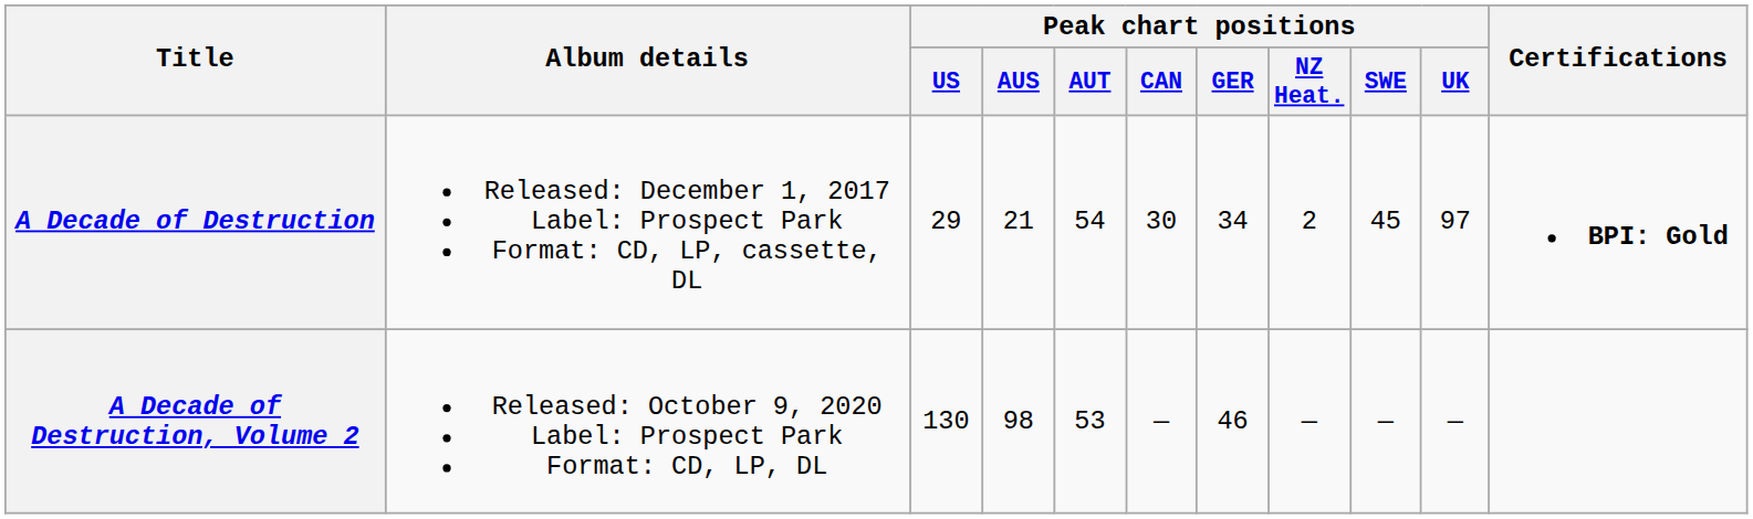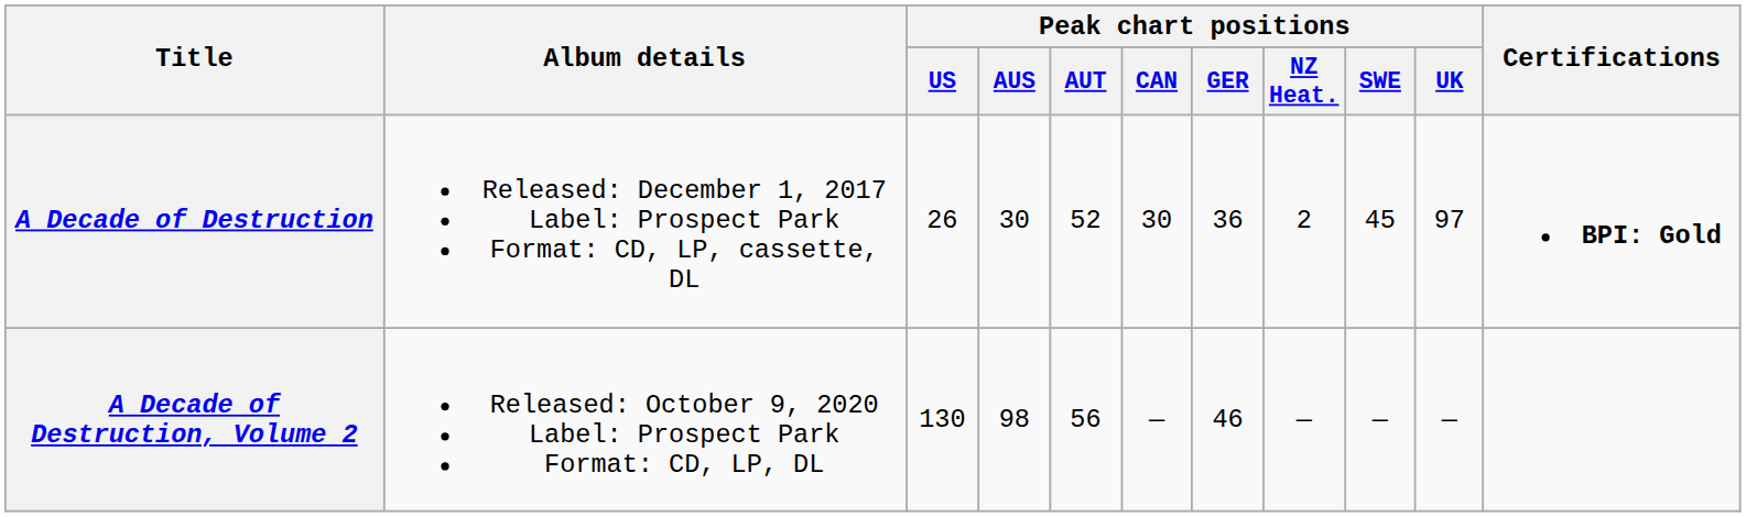A Decade of Destruction | Peak chart positions / US: 29 -> 26
A Decade of Destruction | Peak chart positions / AUS: 21 -> 30
A Decade of Destruction | Peak chart positions / AUT: 54 -> 52
A Decade of Destruction | Peak chart positions / GER: 34 -> 36
A Decade of Destruction, Volume 2 | Peak chart positions / AUT: 53 -> 56
